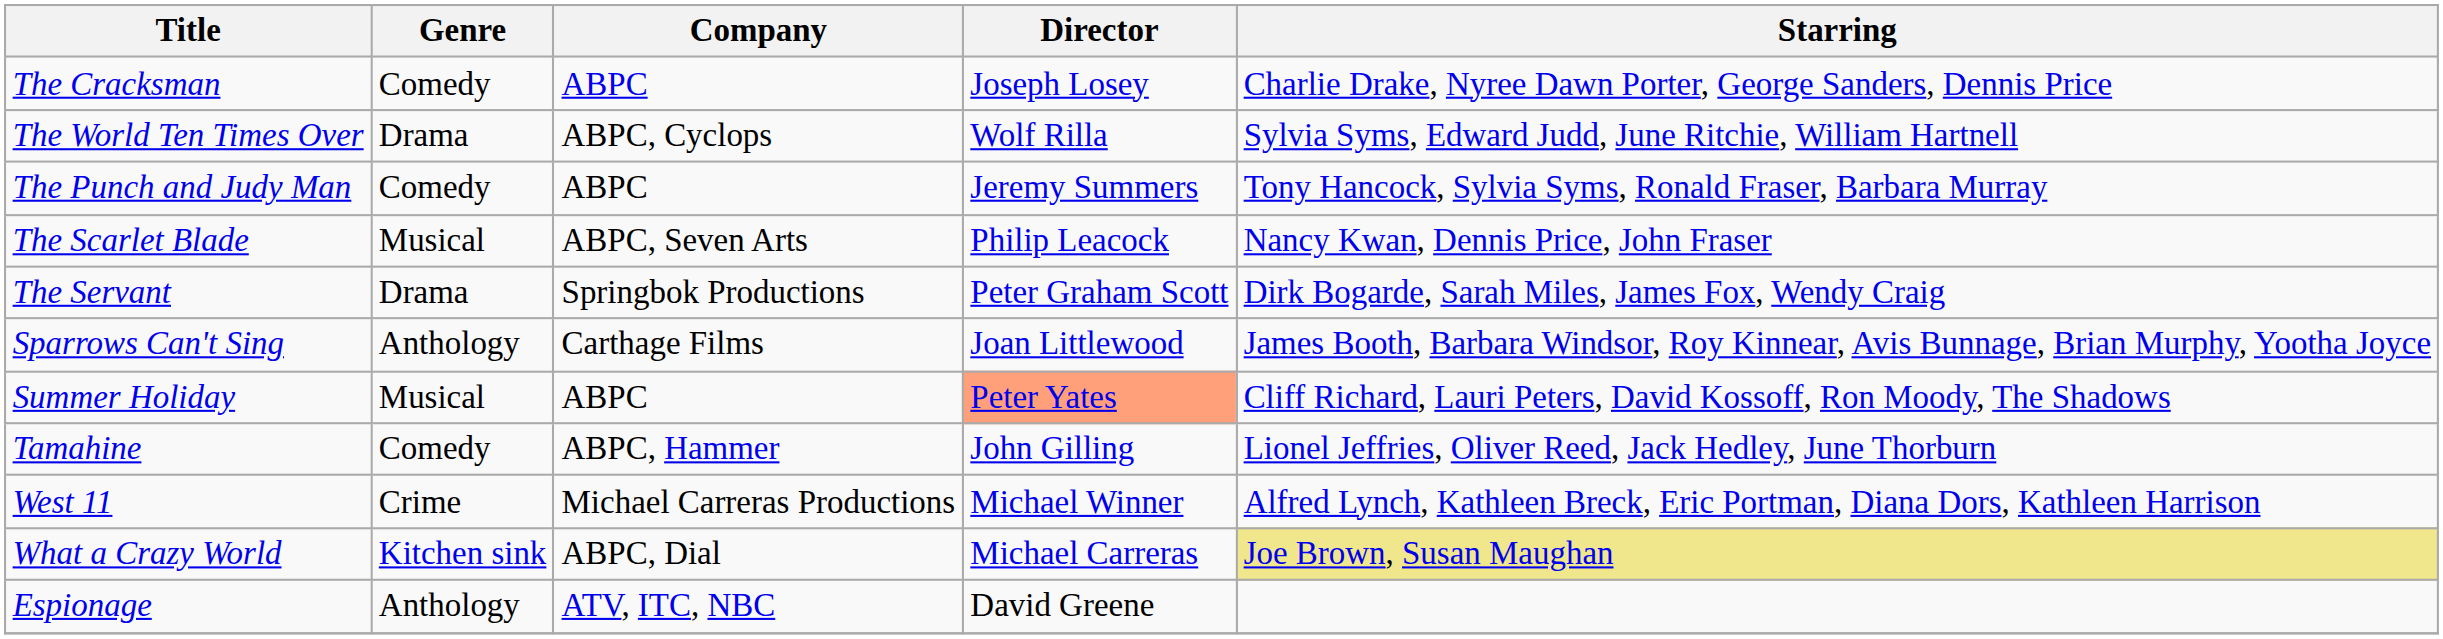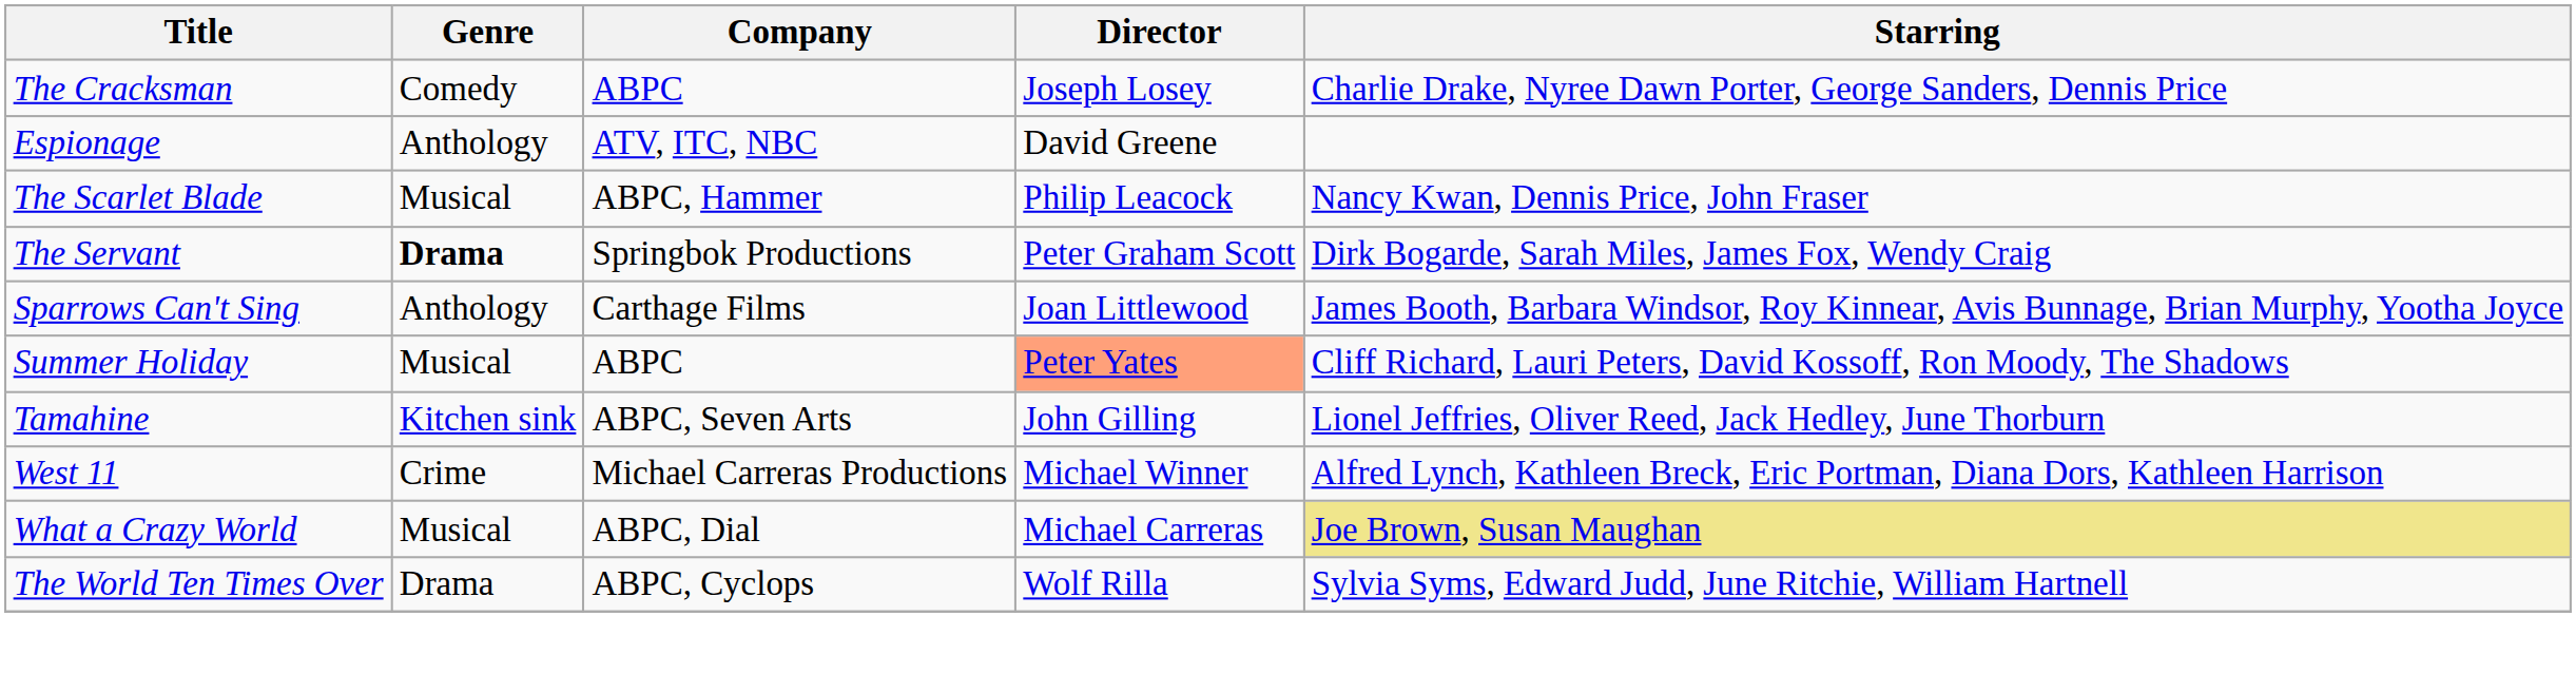rows swapped: Espionage <-> The World Ten Times Over
- row: The Punch and Judy Man | Comedy | ABPC | Jeremy Summers | Tony Hancock, Sylvia Syms, Ronald Fraser, Barbara Murray
The Scarlet Blade | Company: ABPC, Seven Arts -> ABPC, Hammer
The Servant | Genre: normal -> bold
Tamahine | Genre: Comedy -> Kitchen sink
Tamahine | Company: ABPC, Hammer -> ABPC, Seven Arts
What a Crazy World | Genre: Kitchen sink -> Musical
